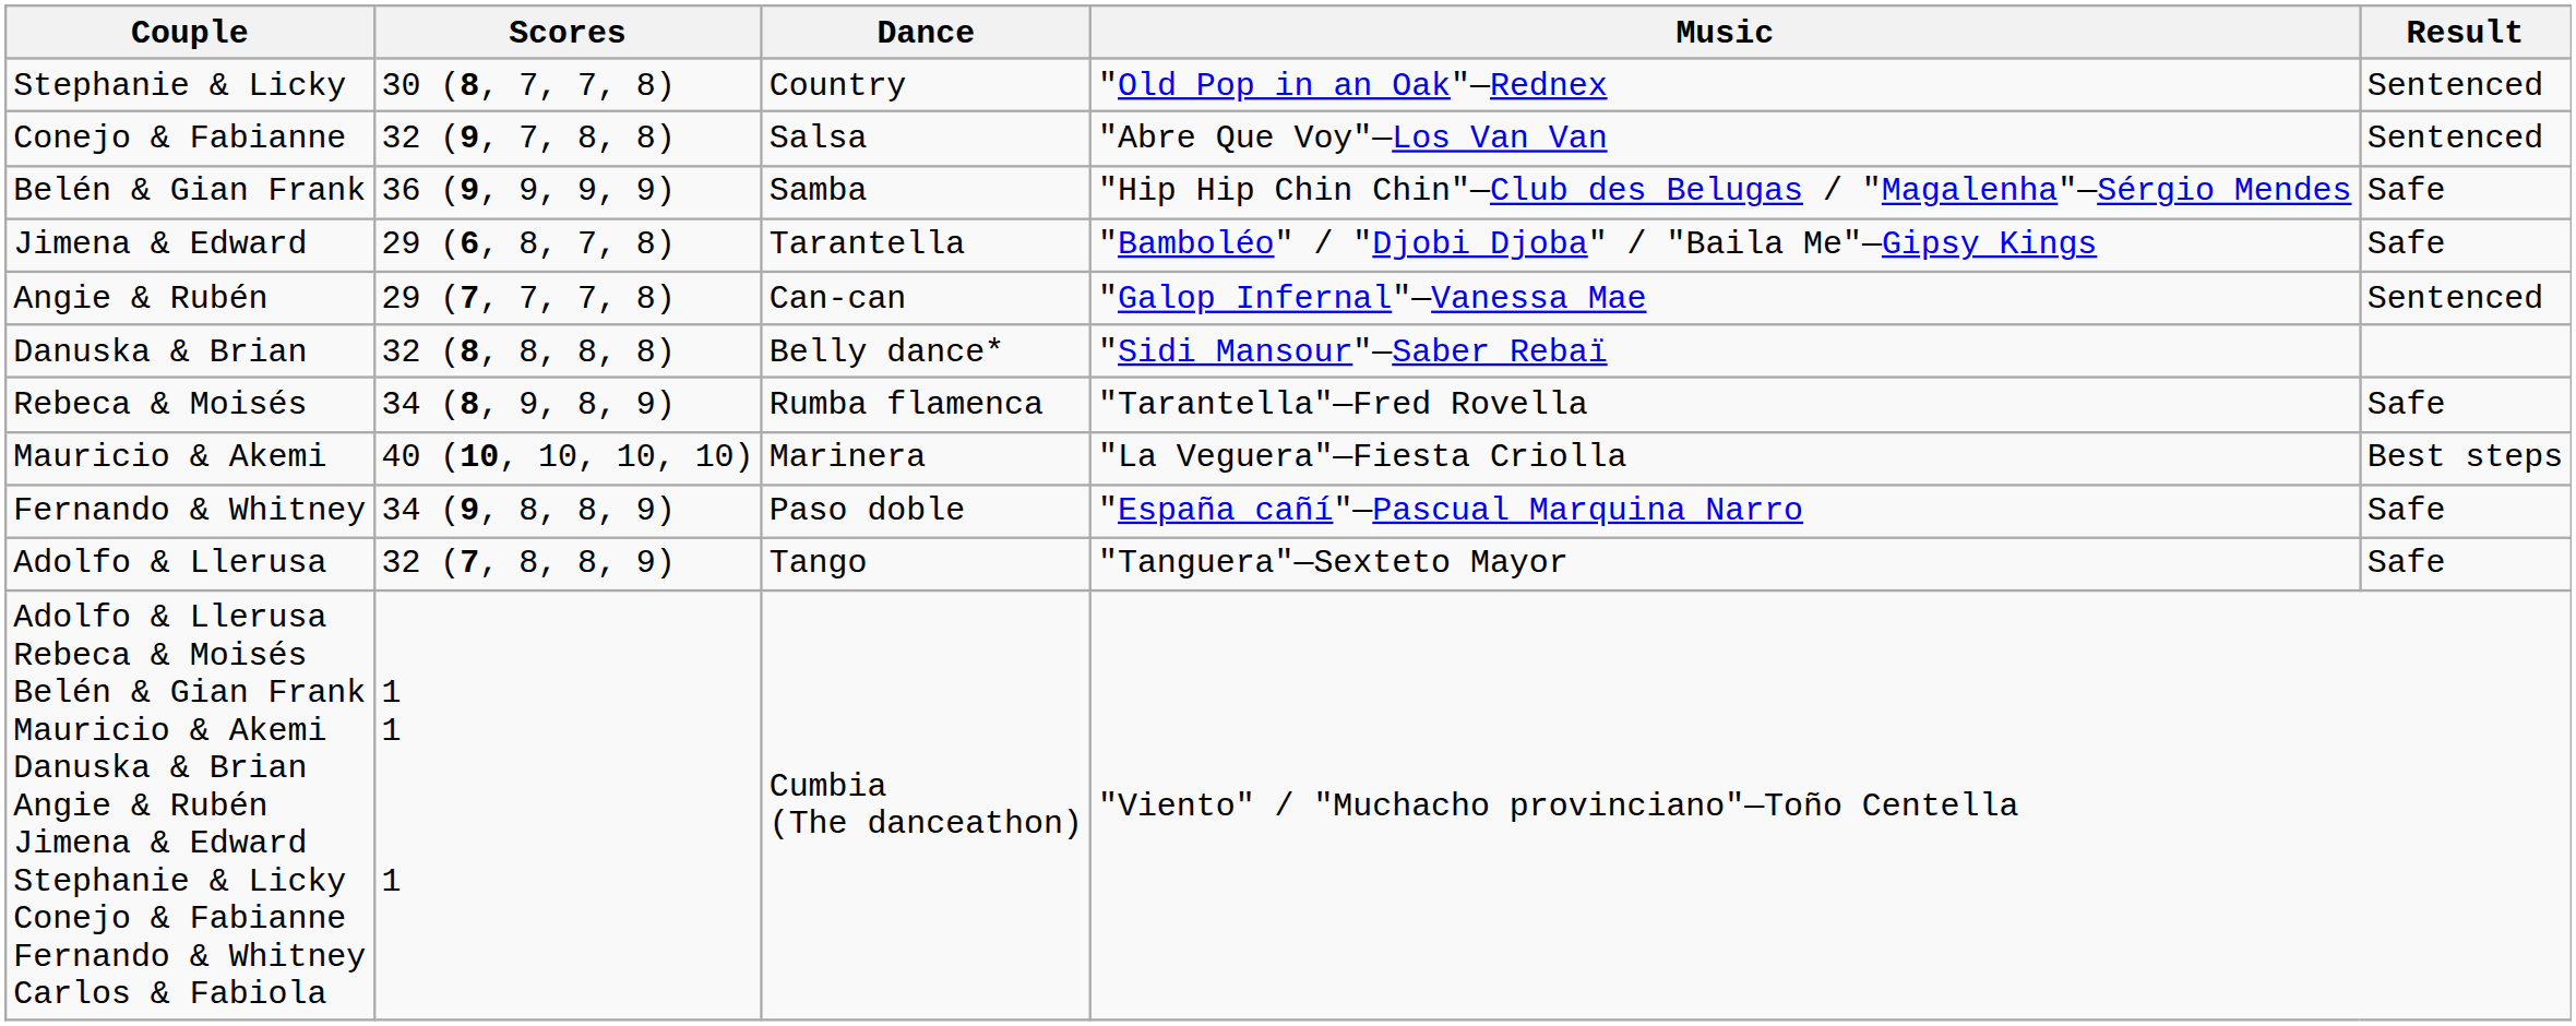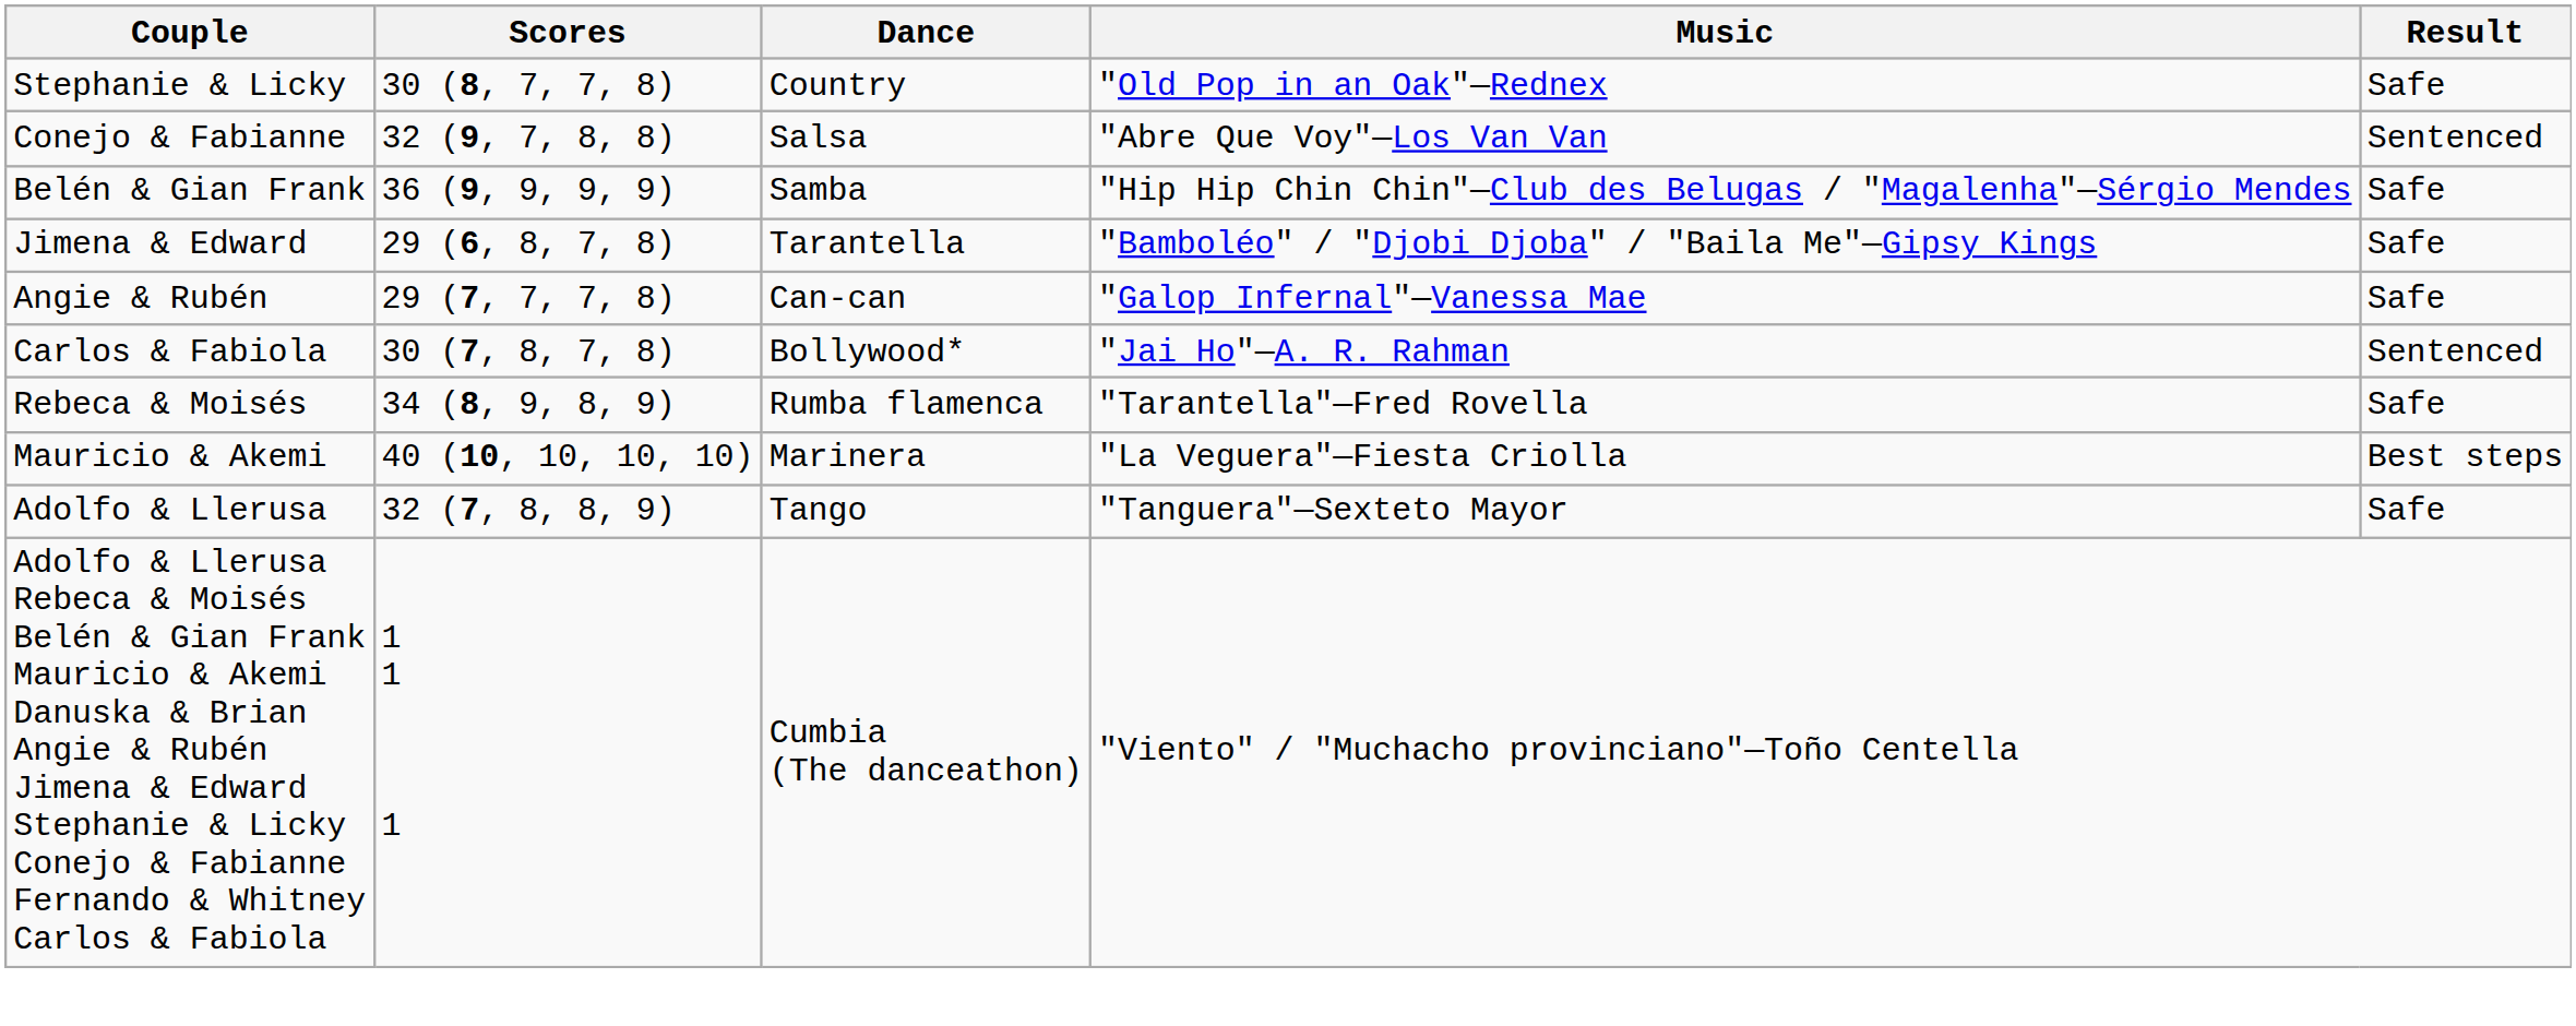Stephanie & Licky | Result: Sentenced -> Safe
Angie & Rubén | Result: Sentenced -> Safe
+ row: Carlos & Fabiola | 30 (7, 8, 7, 8) | Bollywood* | "Jai Ho"—A. R. Rahman | Sentenced
- row: Danuska & Brian | 32 (8, 8, 8, 8) | Belly dance* | "Sidi Mansour"—Saber Rebaï
- row: Fernando & Whitney | 34 (9, 8, 8, 9) | Paso doble | "España cañí"—Pascual Marquina Narro | Safe
